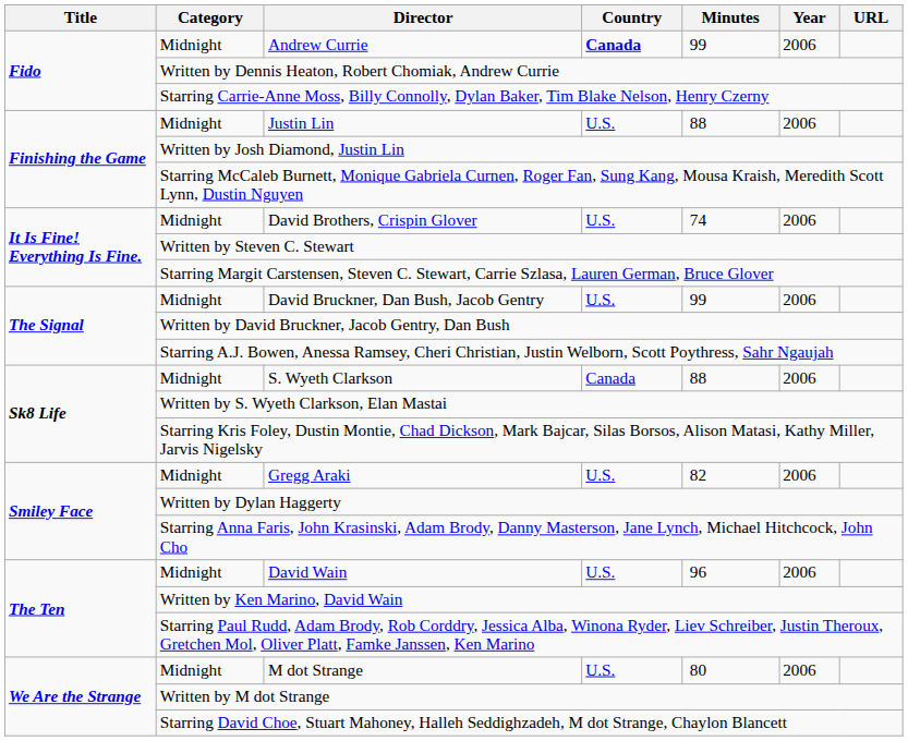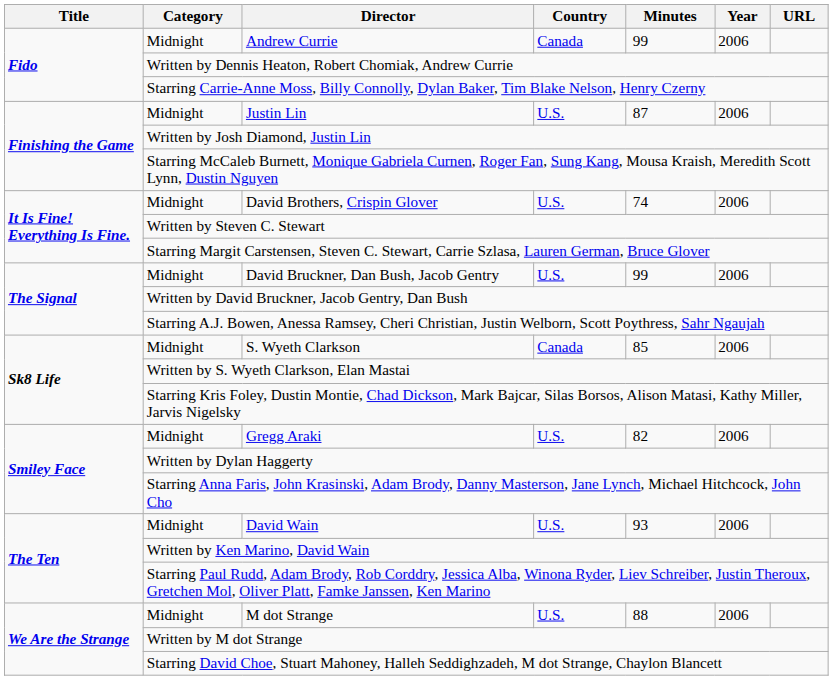Andrew Currie | Country: bold -> normal
Justin Lin | Minutes: 88 -> 87
S. Wyeth Clarkson | Minutes: 88 -> 85
David Wain | Minutes: 96 -> 93
M dot Strange | Minutes: 80 -> 88
